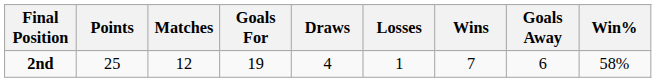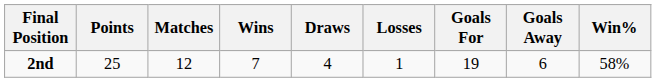columns swapped: Wins <-> Goals For
